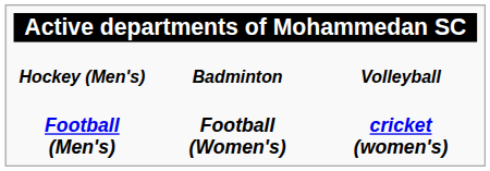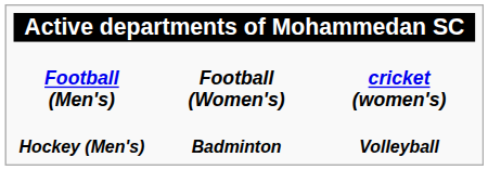rows swapped: Football (Men's) <-> Hockey (Men's)
